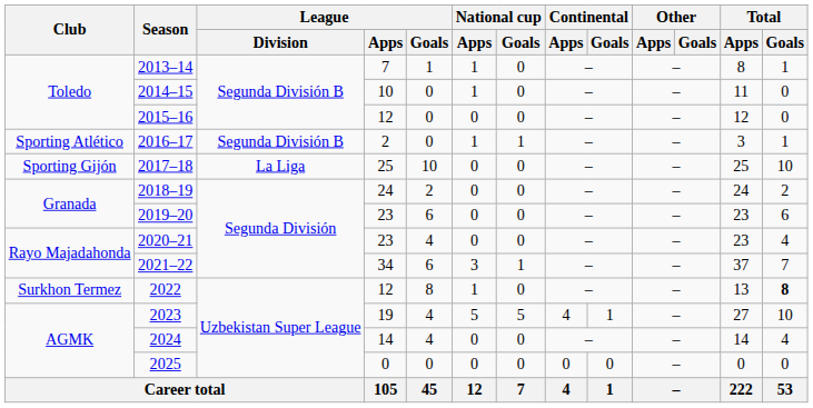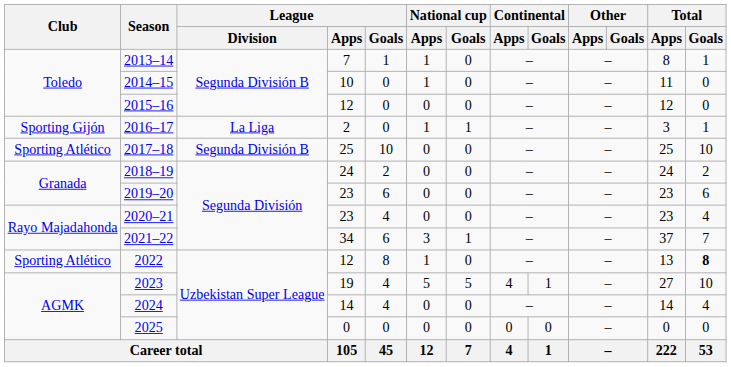2016–17 | Club: Sporting Atlético -> Sporting Gijón
2016–17 | League / Division: Segunda División B -> La Liga
2017–18 | Club: Sporting Gijón -> Sporting Atlético
2017–18 | League / Division: La Liga -> Segunda División B
2022 | Club: Surkhon Termez -> Sporting Atlético
